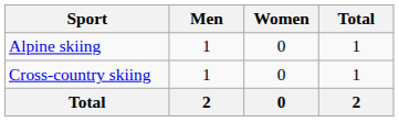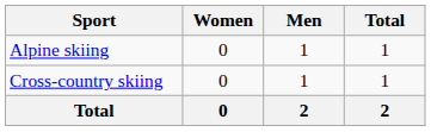columns swapped: Men <-> Women
